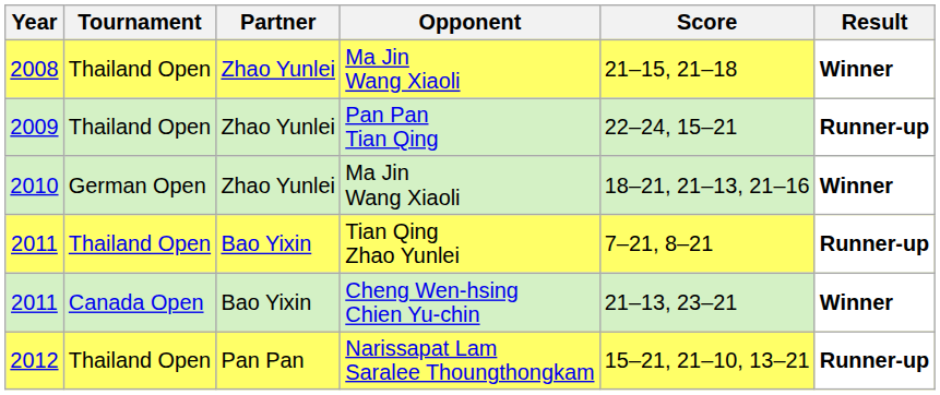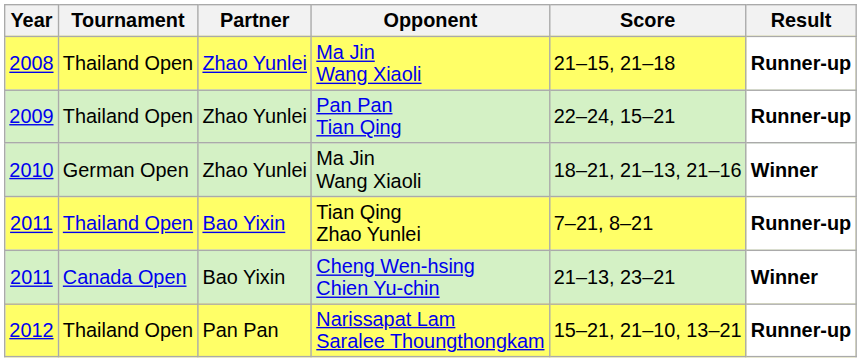2008 | Result: Winner -> Runner-up
